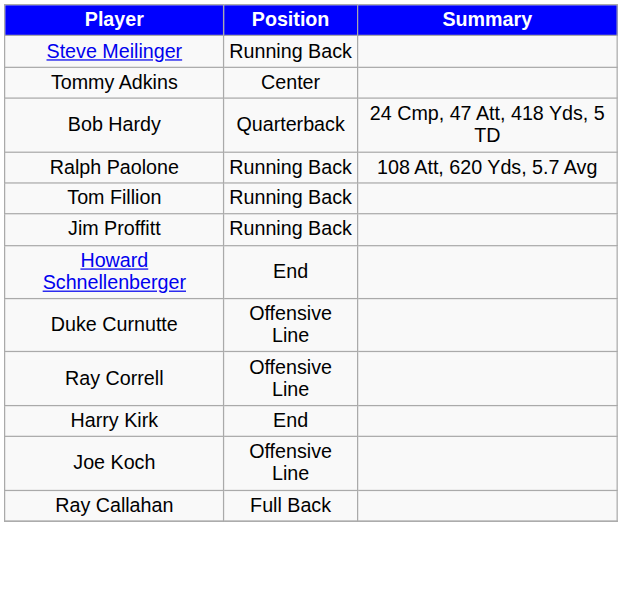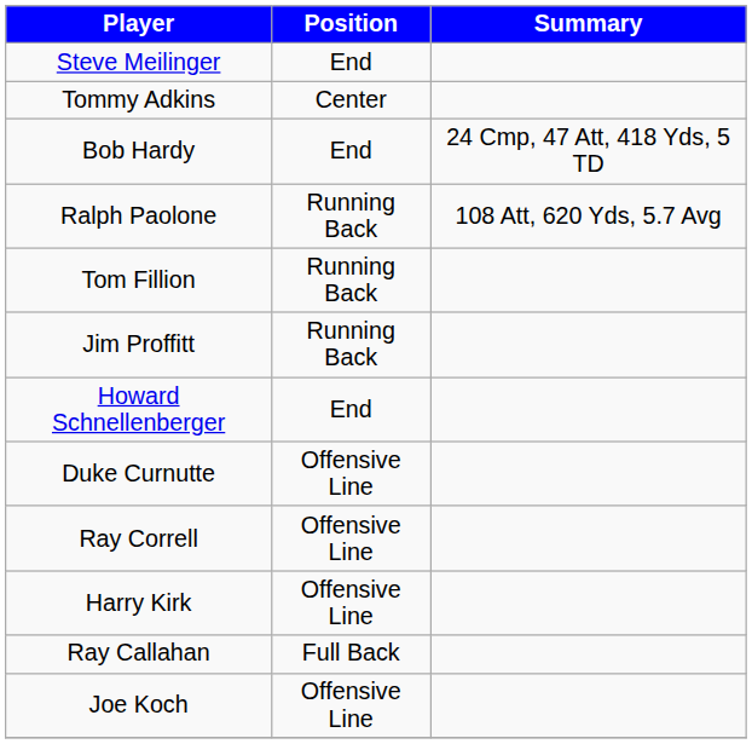Steve Meilinger | Position: Running Back -> End
Bob Hardy | Position: Quarterback -> End
Harry Kirk | Position: End -> Offensive Line
rows swapped: Joe Koch <-> Ray Callahan
